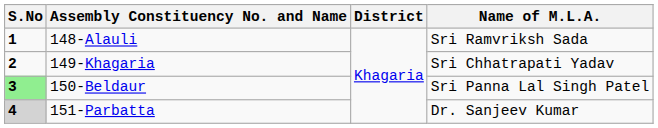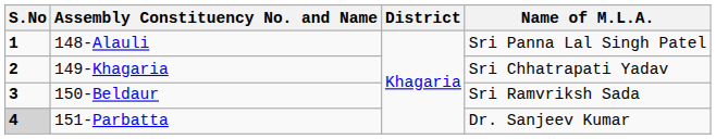148-Alauli | Name of M.L.A.: Sri Ramvriksh Sada -> Sri Panna Lal Singh Patel
150-Beldaur | S.No: lightgreen background -> no background
150-Beldaur | Name of M.L.A.: Sri Panna Lal Singh Patel -> Sri Ramvriksh Sada
